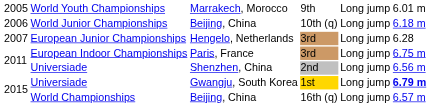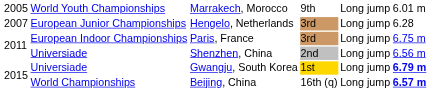- row: 2006 | World Junior Championships | Beijing, China | 10th (q) | Long jump | 6.18 m
World Championships | column 6: normal -> bold
